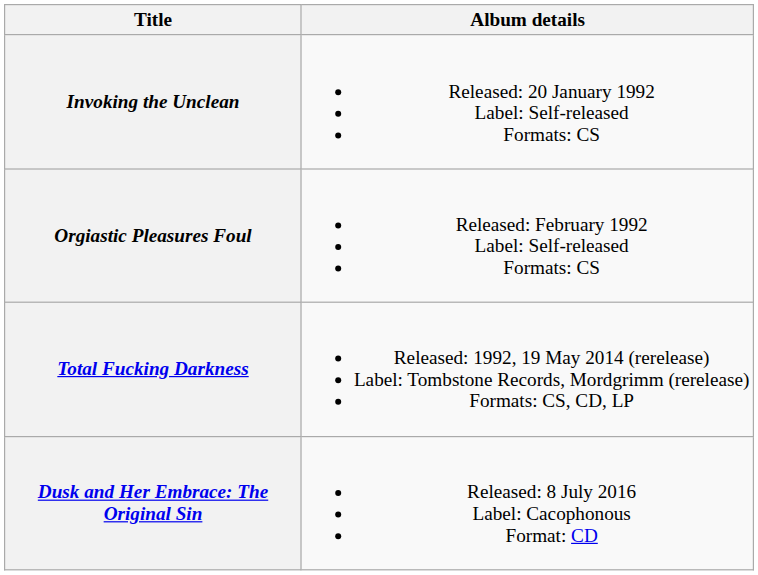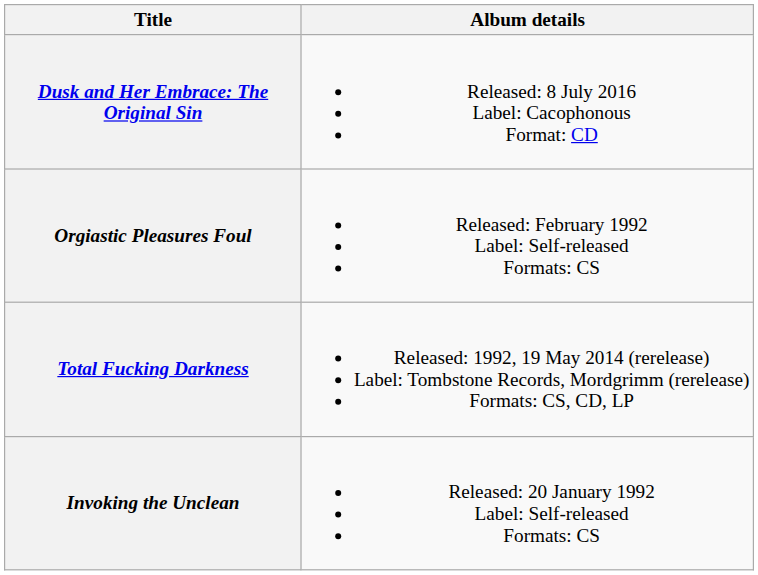rows swapped: Invoking the Unclean <-> Dusk and Her Embrace: The Original Sin
